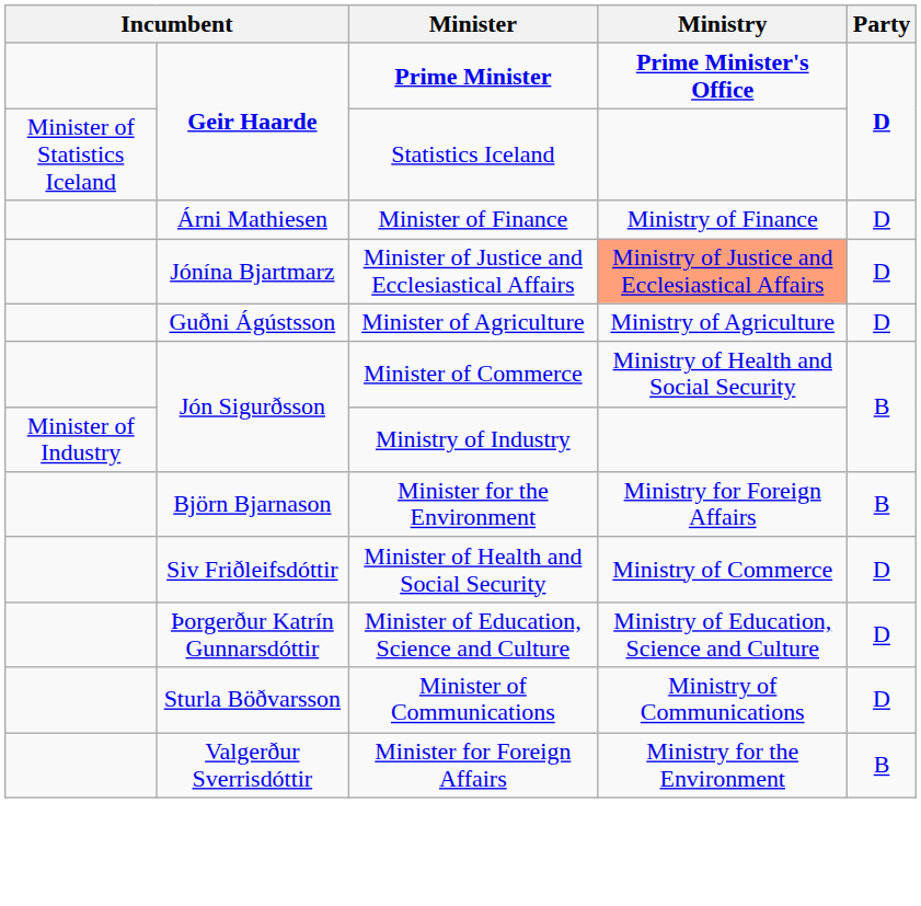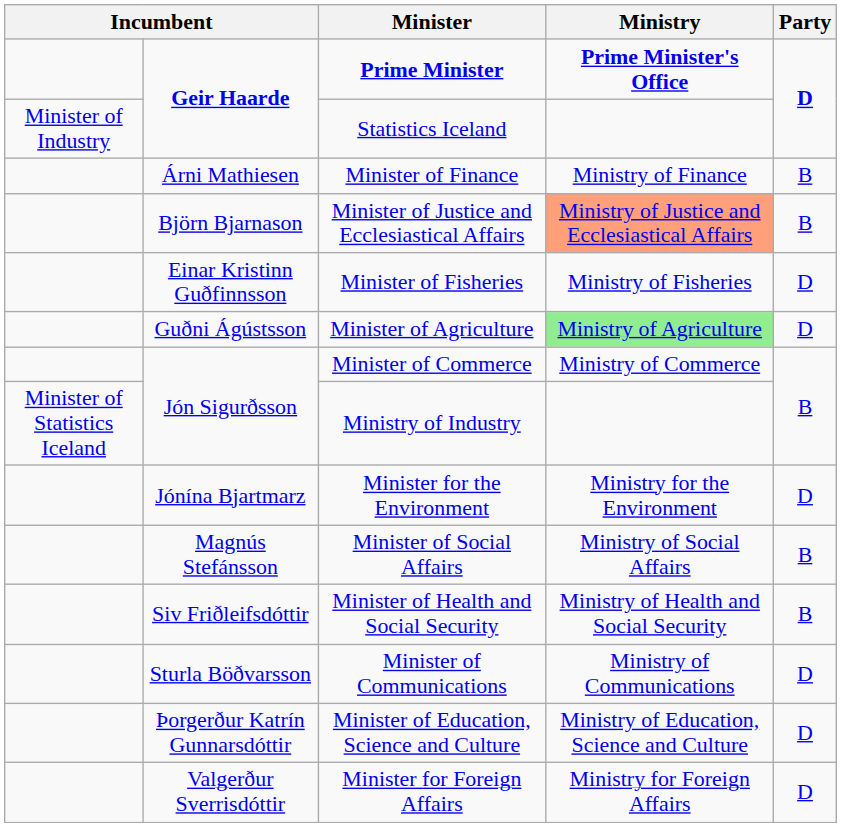Statistics Iceland | column 1: Minister of Statistics Iceland -> Minister of Industry
Minister of Finance | Party: D -> B
Minister of Justice and Ecclesiastical Affairs | column 2: Jónína Bjartmarz -> Björn Bjarnason
Minister of Justice and Ecclesiastical Affairs | Party: D -> B
+ row: Einar Kristinn Guðfinnsson | Minister of Fisheries | Ministry of Fisheries | D
Minister of Agriculture | Ministry: no background -> lightgreen background
Minister of Commerce | Ministry: Ministry of Health and Social Security -> Ministry of Commerce
Ministry of Industry | column 1: Minister of Industry -> Minister of Statistics Iceland
Minister for the Environment | column 2: Björn Bjarnason -> Jónína Bjartmarz
Minister for the Environment | Ministry: Ministry for Foreign Affairs -> Ministry for the Environment
Minister for the Environment | Party: B -> D
+ row: Magnús Stefánsson | Minister of Social Affairs | Ministry of Social Affairs | B
Minister of Health and Social Security | Ministry: Ministry of Commerce -> Ministry of Health and Social Security
Minister of Health and Social Security | Party: D -> B
rows swapped: Minister of Communications <-> Minister of Education, Science and Culture
Minister for Foreign Affairs | Ministry: Ministry for the Environment -> Ministry for Foreign Affairs
Minister for Foreign Affairs | Party: B -> D
